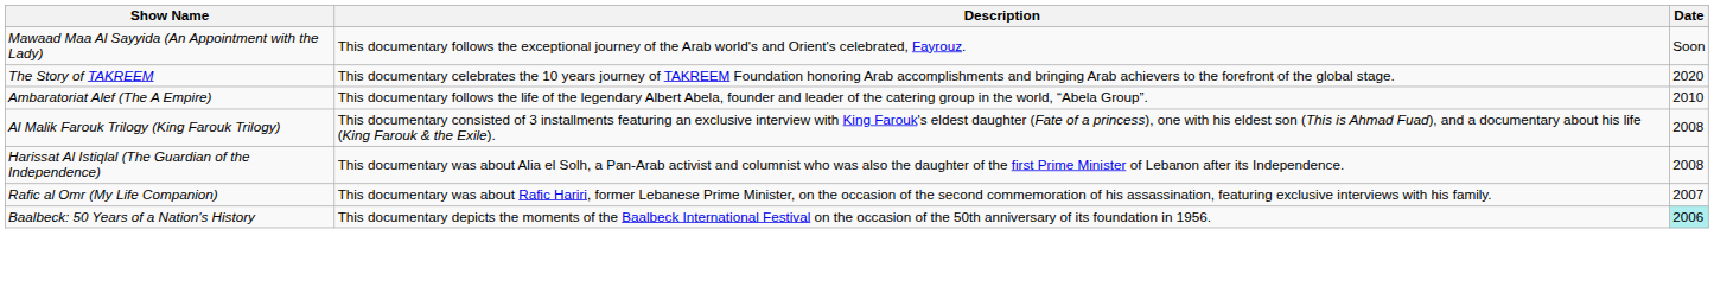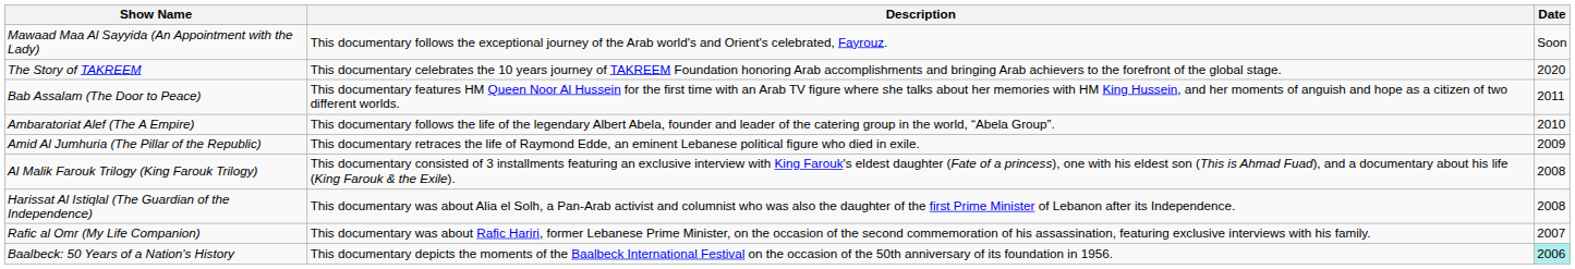+ row: Bab Assalam (The Door to Peace) | This documentary features HM Queen Noor Al Hussein for the first time with an Arab TV figure where she talks about her memories with HM King Hussein, and her moments of anguish and hope as a citizen of two different worlds. | 2011
+ row: Amid Al Jumhuria (The Pillar of the Republic) | This documentary retraces the life of Raymond Edde, an eminent Lebanese political figure who died in exile. | 2009
